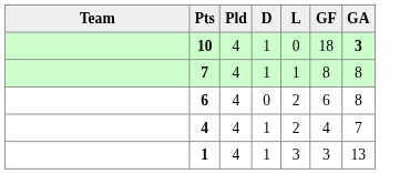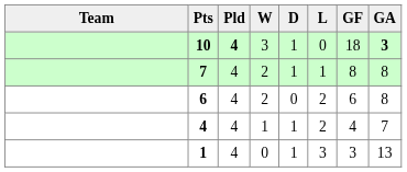+ column: W | 3 | 2 | 2 | 1 | 0
10 | Pld: normal -> bold
